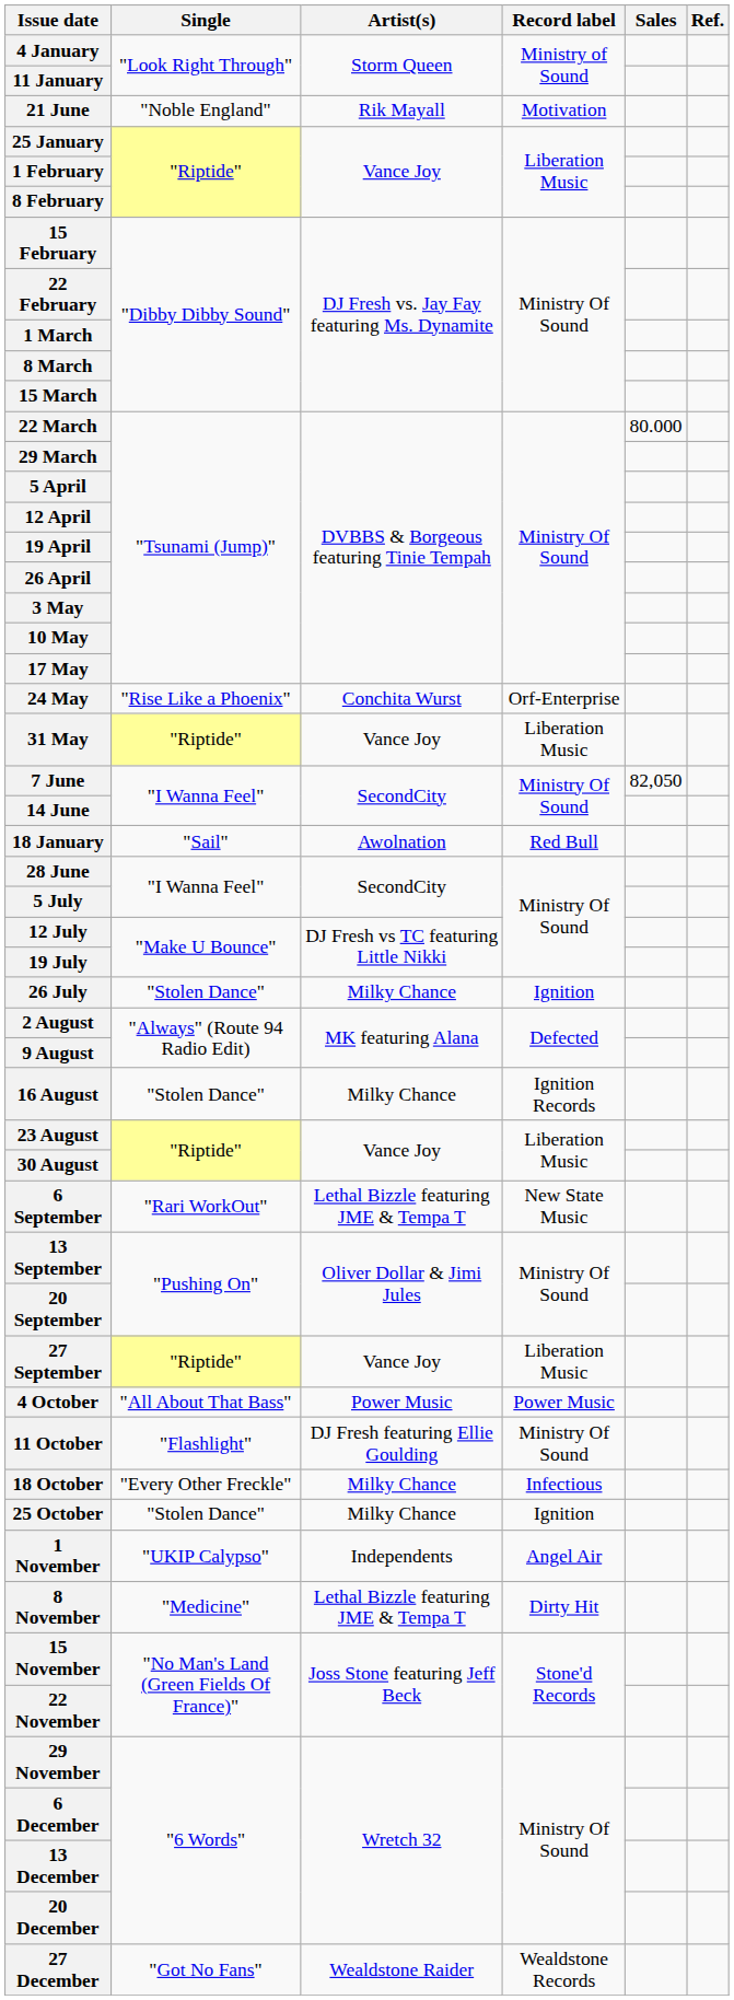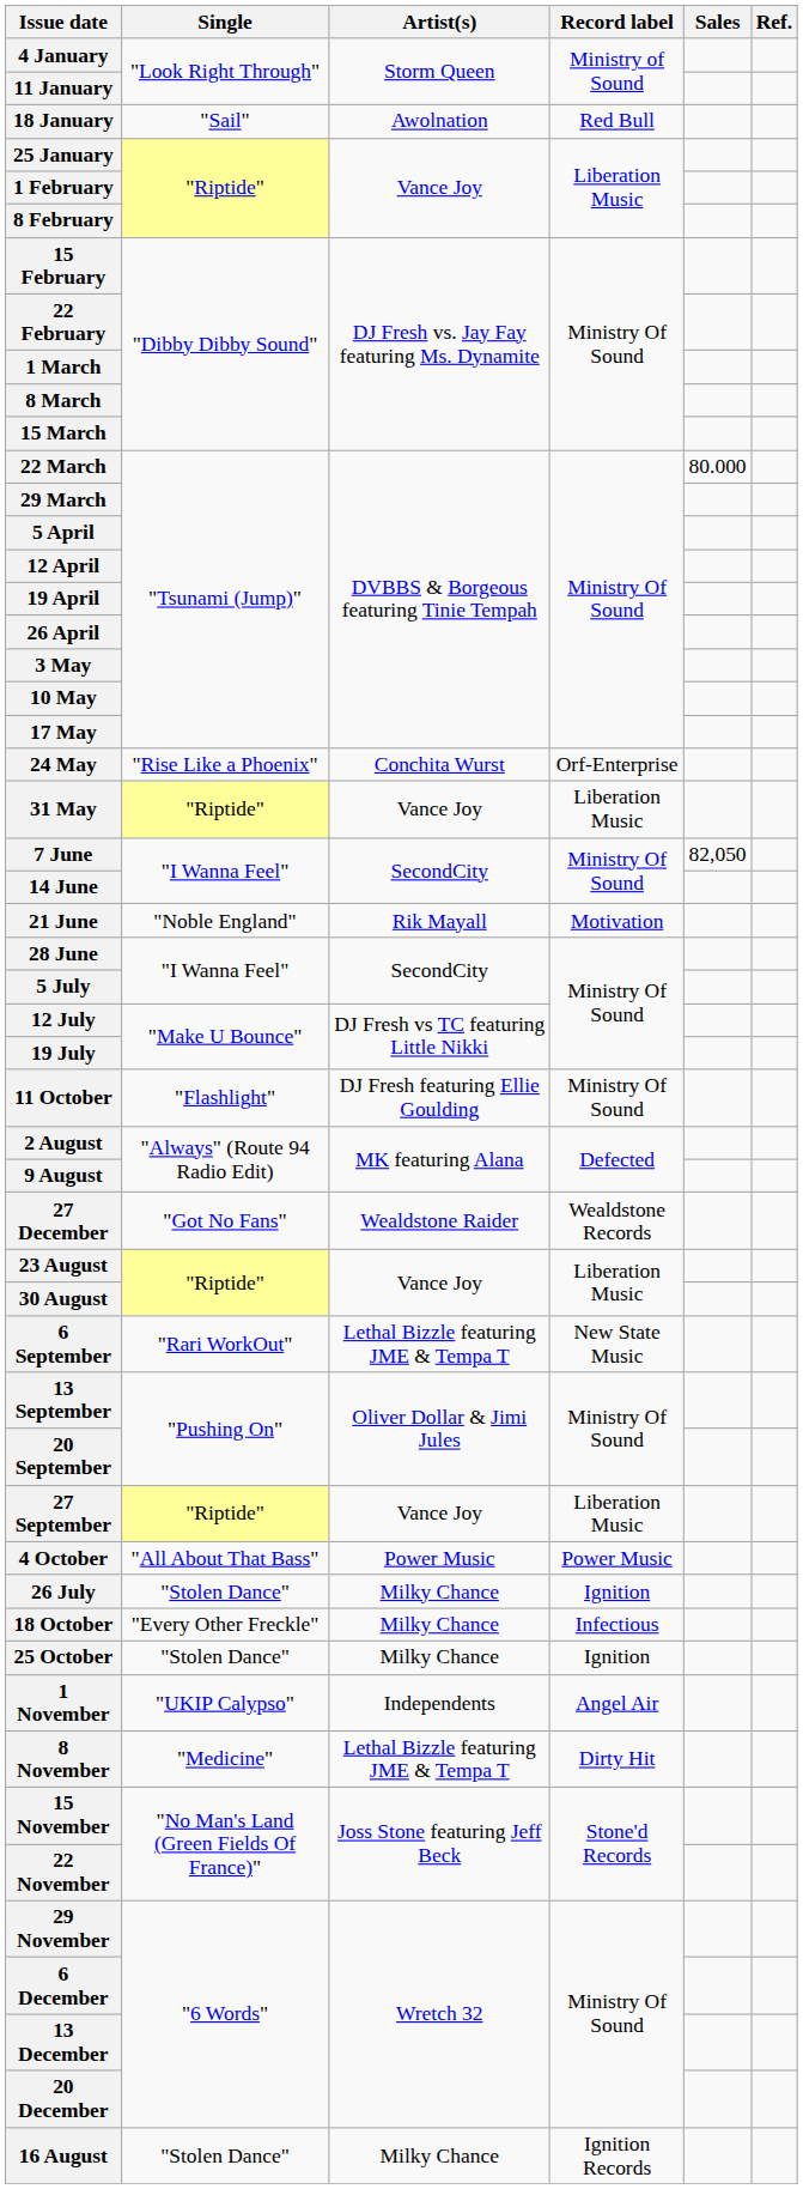rows swapped: 18 January <-> 21 June
rows swapped: 26 July <-> 11 October
rows swapped: 16 August <-> 27 December
